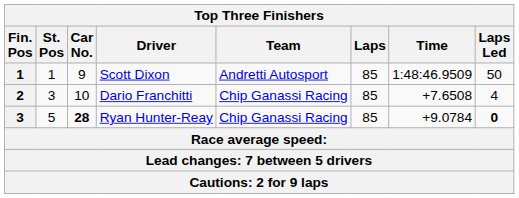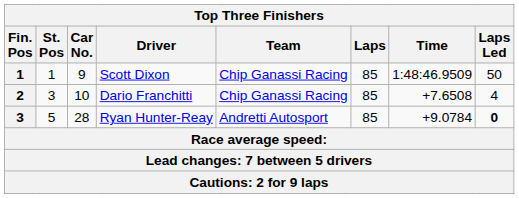Scott Dixon | Team: Andretti Autosport -> Chip Ganassi Racing
Ryan Hunter-Reay | Car No.: bold -> normal
Ryan Hunter-Reay | Team: Chip Ganassi Racing -> Andretti Autosport
